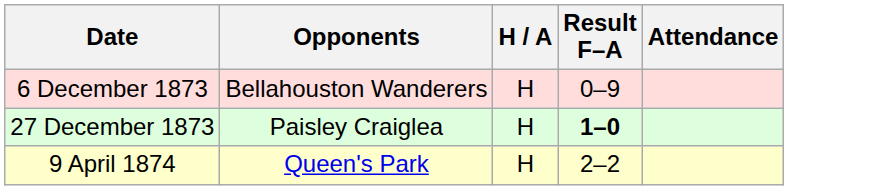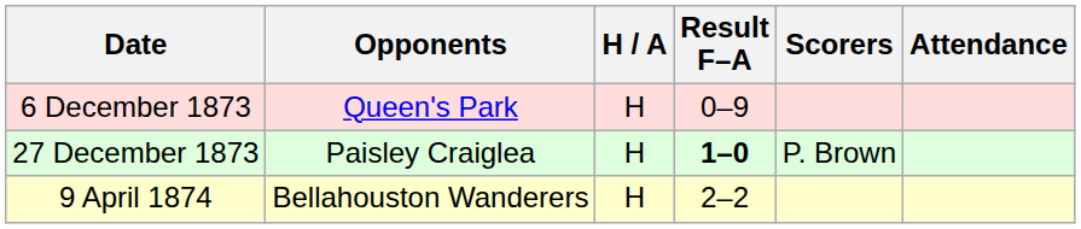+ column: Scorers | P. Brown
6 December 1873 | Opponents: Bellahouston Wanderers -> Queen's Park
9 April 1874 | Opponents: Queen's Park -> Bellahouston Wanderers
